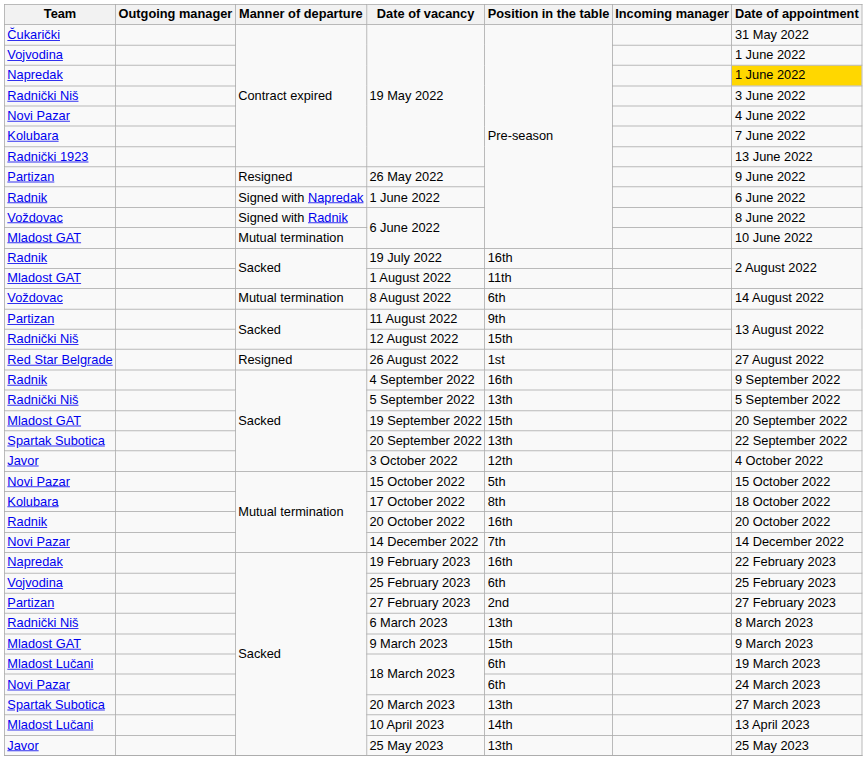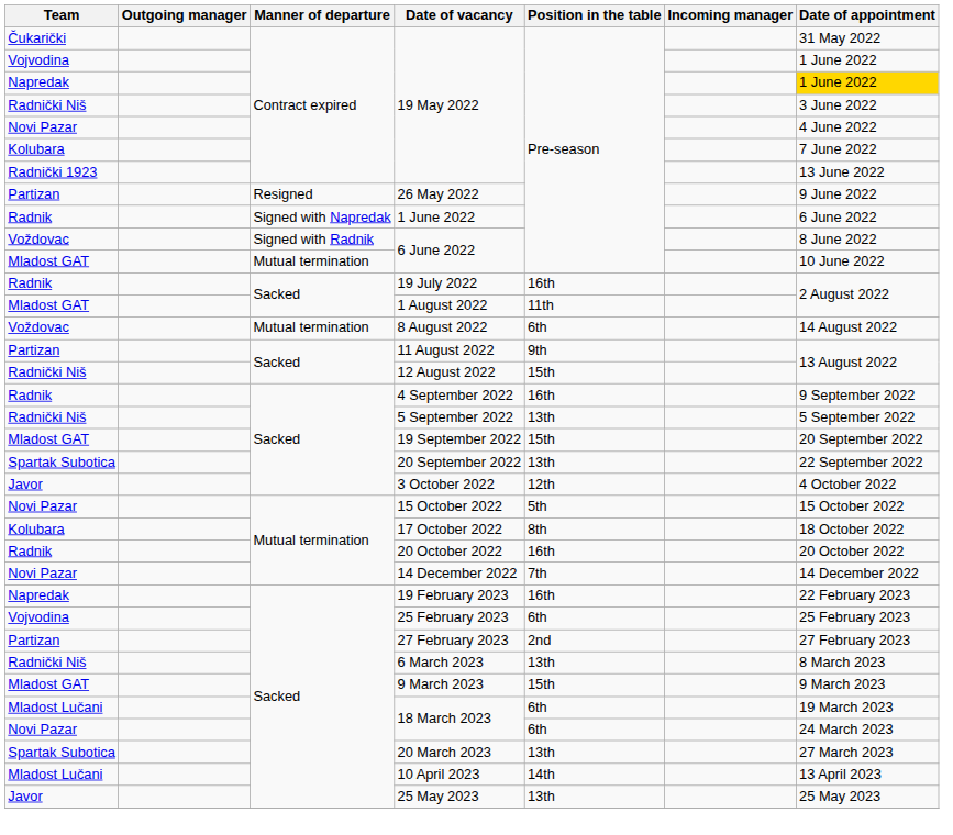- row: Red Star Belgrade | Resigned | 26 August 2022 | 1st | 27 August 2022
